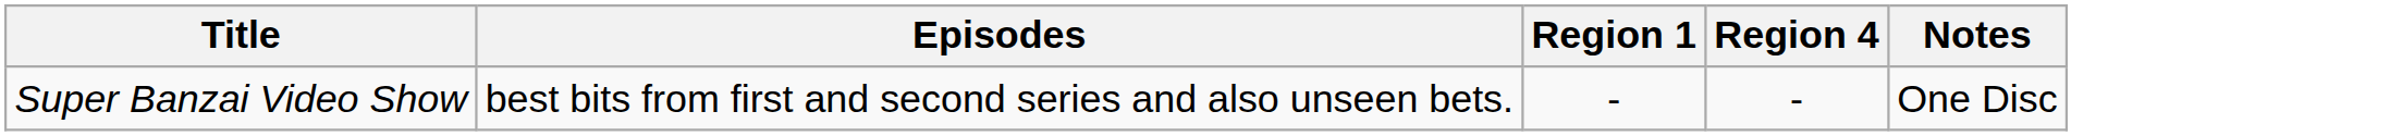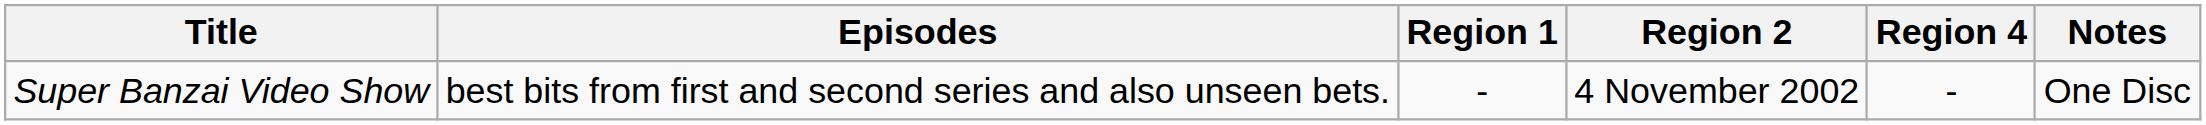+ column: Region 2 | 4 November 2002
